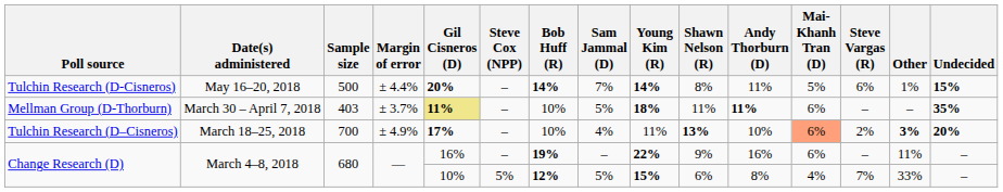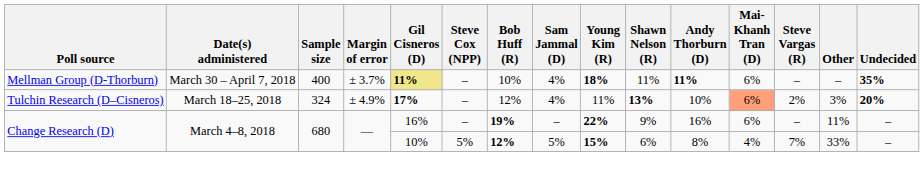- row: Tulchin Research (D-Cisneros) | May 16–20, 2018 | 500 | ± 4.4% | 20% | – | 14% | 7% | 14% | 8% | 11% | 5% | 6% | 1% | 15%
Mellman Group (D-Thorburn) | Sample size: 403 -> 400
Mellman Group (D-Thorburn) | Sam Jammal (D): 5% -> 4%
Tulchin Research (D–Cisneros) | Sample size: 700 -> 324
Tulchin Research (D–Cisneros) | Bob Huff (R): 10% -> 12%
Tulchin Research (D–Cisneros) | Other: bold -> normal
